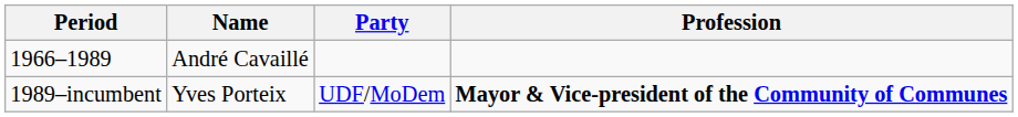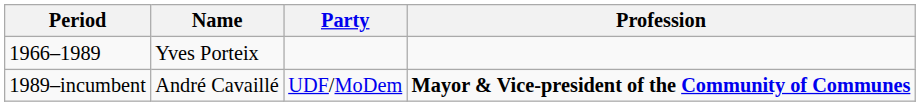1966–1989 | Name: André Cavaillé -> Yves Porteix
1989–incumbent | Name: Yves Porteix -> André Cavaillé
